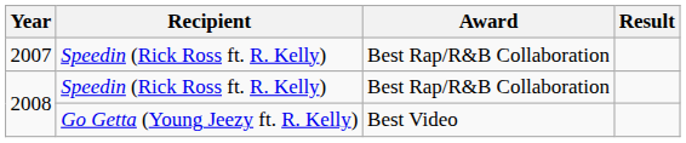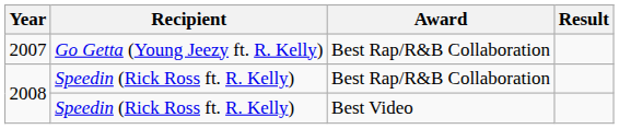2007 | Recipient: Speedin (Rick Ross ft. R. Kelly) -> Go Getta (Young Jeezy ft. R. Kelly)
2008 / Best Video | Recipient: Go Getta (Young Jeezy ft. R. Kelly) -> Speedin (Rick Ross ft. R. Kelly)
